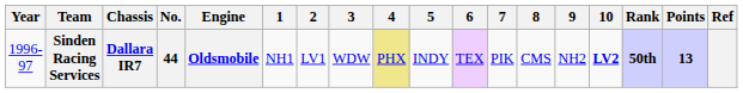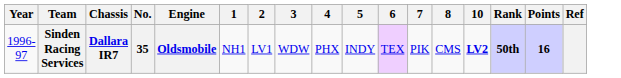- column: 9 | NH2
Sinden Racing Services | No.: 44 -> 35
Sinden Racing Services | 4: khaki background -> no background
Sinden Racing Services | Points: 13 -> 16
